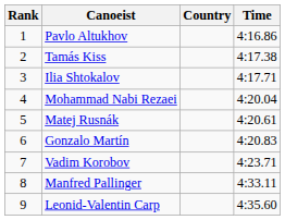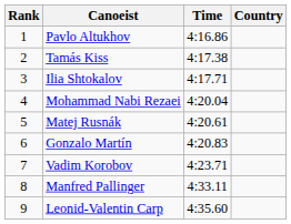columns swapped: Country <-> Time
